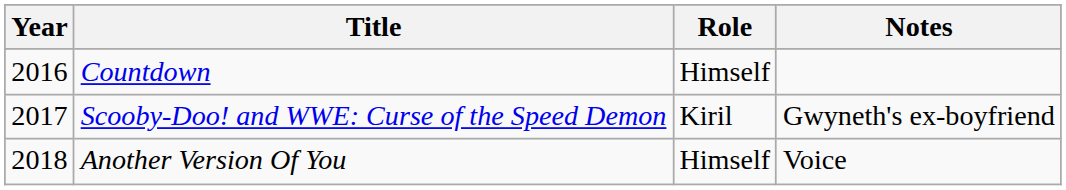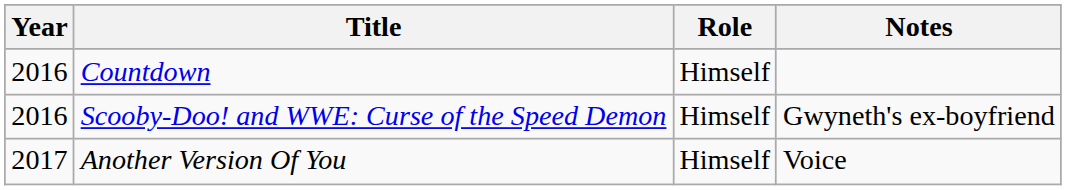Scooby-Doo! and WWE: Curse of the Speed Demon | Year: 2017 -> 2016
Scooby-Doo! and WWE: Curse of the Speed Demon | Role: Kiril -> Himself
Another Version Of You | Year: 2018 -> 2017
